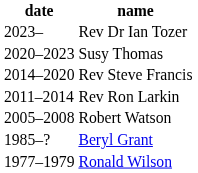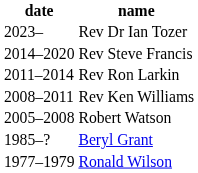- row: 2020–2023 | Susy Thomas
+ row: 2008–2011 | Rev Ken Williams
